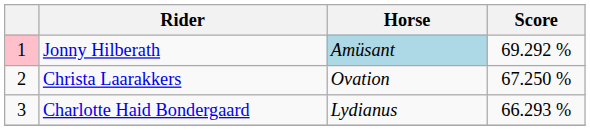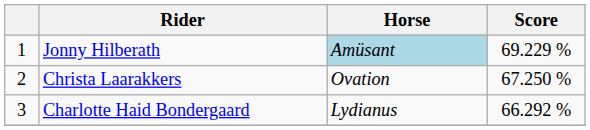Jonny Hilberath | column 1: pink background -> no background
Jonny Hilberath | Score: 69.292 % -> 69.229 %
Charlotte Haid Bondergaard | Score: 66.293 % -> 66.292 %
